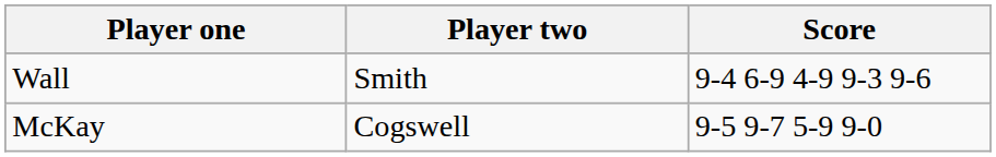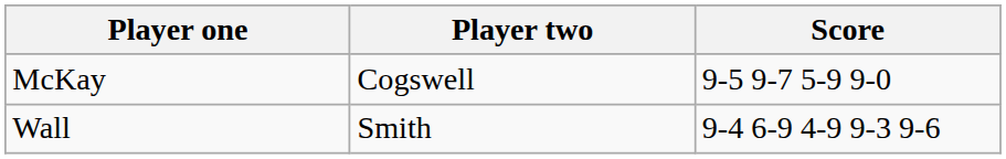rows swapped: McKay <-> Wall
